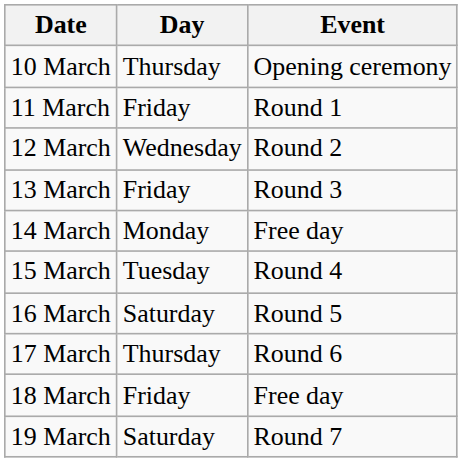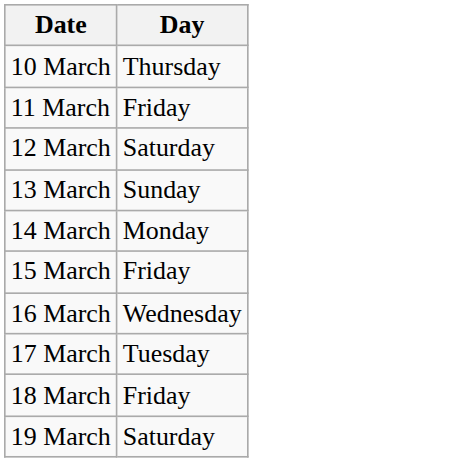- column: Event | Opening ceremony | Round 1 | Round 2 | Round 3 | Free day | Round 4 | Round 5 | Round 6 | Free day | Round 7
12 March | Day: Wednesday -> Saturday
13 March | Day: Friday -> Sunday
15 March | Day: Tuesday -> Friday
16 March | Day: Saturday -> Wednesday
17 March | Day: Thursday -> Tuesday
